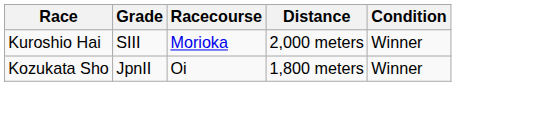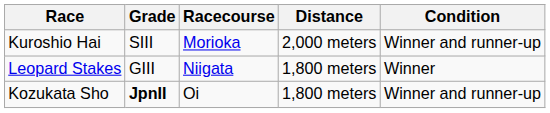Kuroshio Hai | Condition: Winner -> Winner and runner-up
+ row: Leopard Stakes | GIII | Niigata | 1,800 meters | Winner
Kozukata Sho | Grade: normal -> bold
Kozukata Sho | Condition: Winner -> Winner and runner-up
